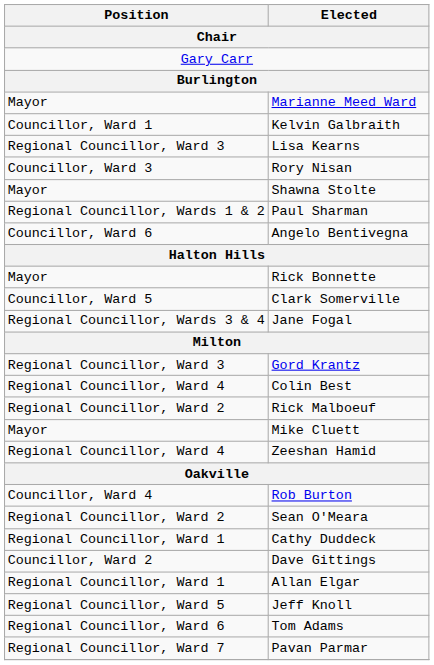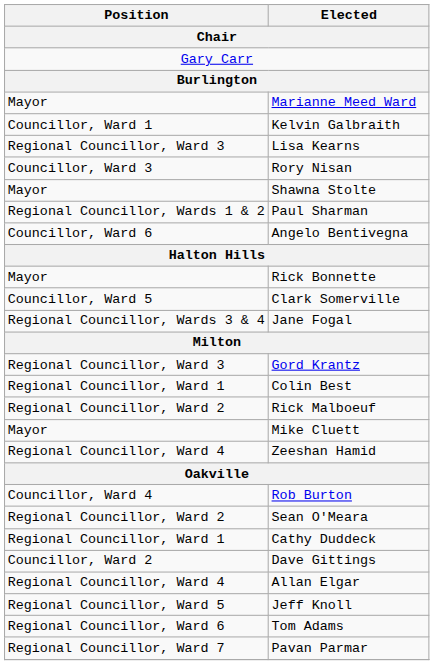Colin Best | Position: Regional Councillor, Ward 4 -> Regional Councillor, Ward 1
Allan Elgar | Position: Regional Councillor, Ward 1 -> Regional Councillor, Ward 4
